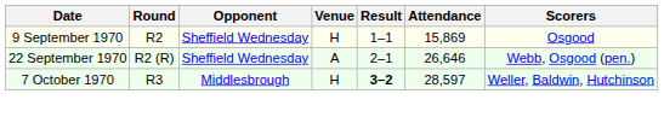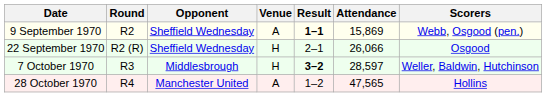9 September 1970 | Venue: H -> A
9 September 1970 | Result: normal -> bold
9 September 1970 | Scorers: Osgood -> Webb, Osgood (pen.)
22 September 1970 | Venue: A -> H
22 September 1970 | Attendance: 26,646 -> 26,066
22 September 1970 | Scorers: Webb, Osgood (pen.) -> Osgood
+ row: 28 October 1970 | R4 | Manchester United | A | 1–2 | 47,565 | Hollins
